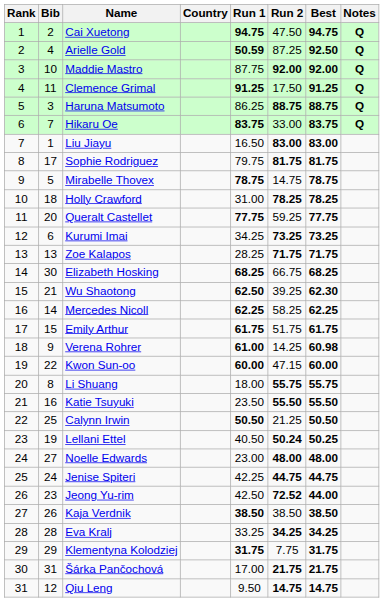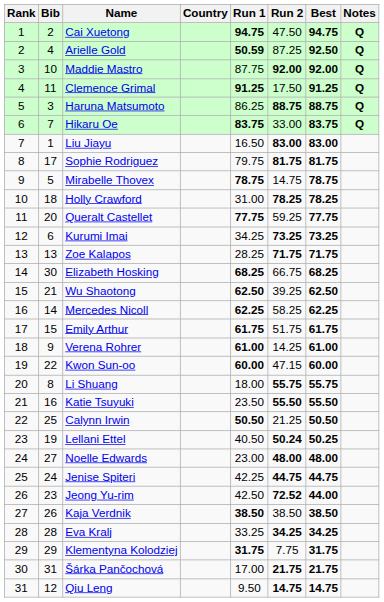Wu Shaotong | Best: 62.30 -> 62.50
Verena Rohrer | Best: 60.98 -> 61.00
